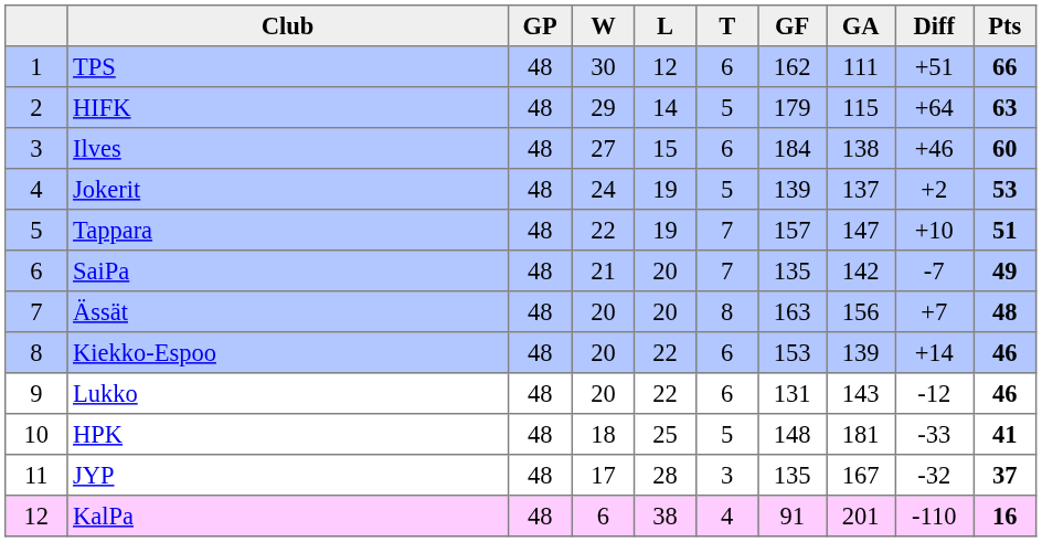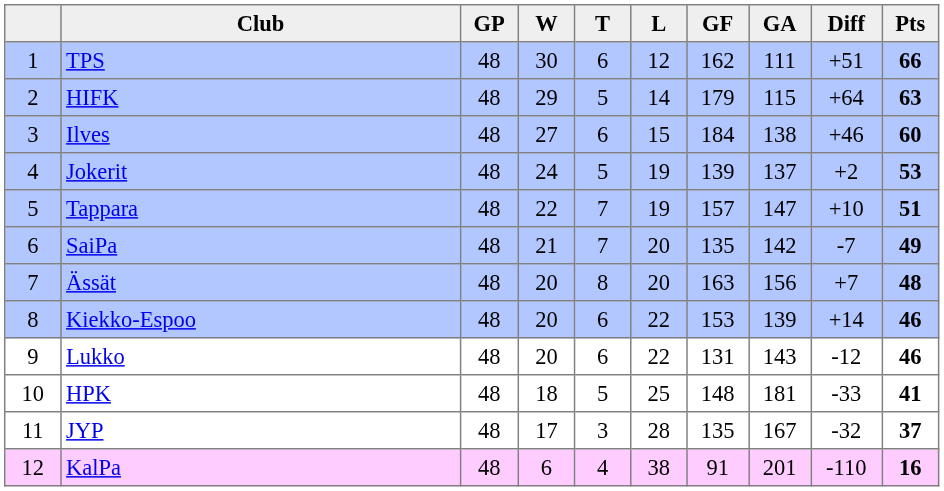columns swapped: T <-> L
